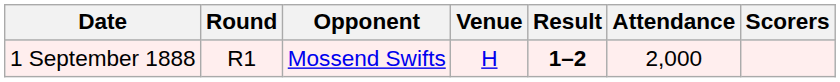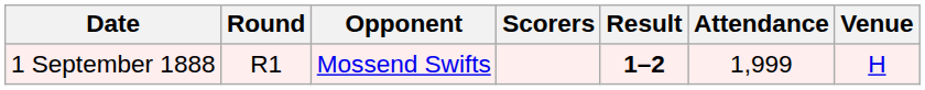columns swapped: Venue <-> Scorers
1 September 1888 | Attendance: 2,000 -> 1,999
